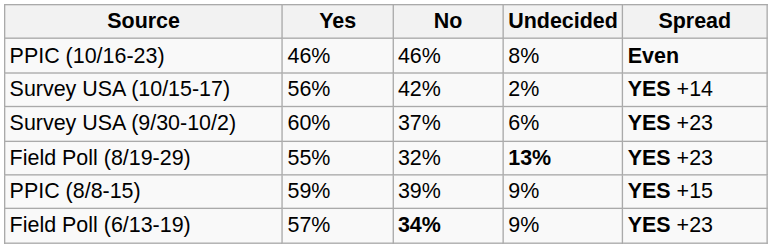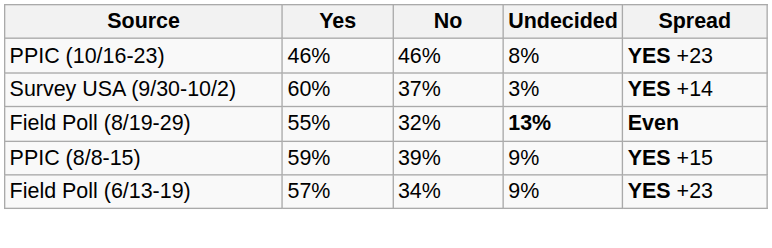PPIC (10/16-23) | Spread: Even -> YES +23
- row: Survey USA (10/15-17) | 56% | 42% | 2% | YES +14
Survey USA (9/30-10/2) | Undecided: 6% -> 3%
Survey USA (9/30-10/2) | Spread: YES +23 -> YES +14
Field Poll (8/19-29) | Spread: YES +23 -> Even
Field Poll (6/13-19) | No: bold -> normal
